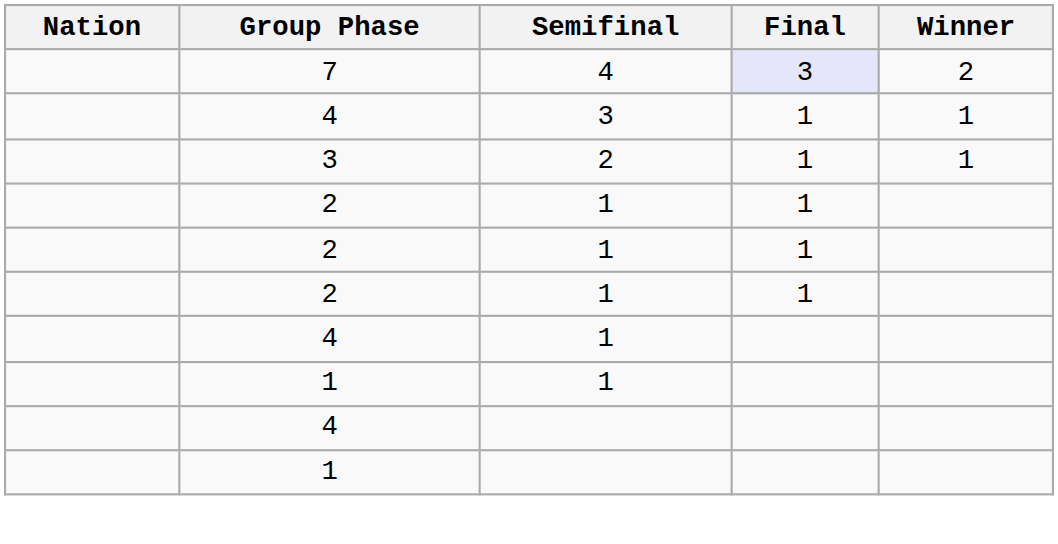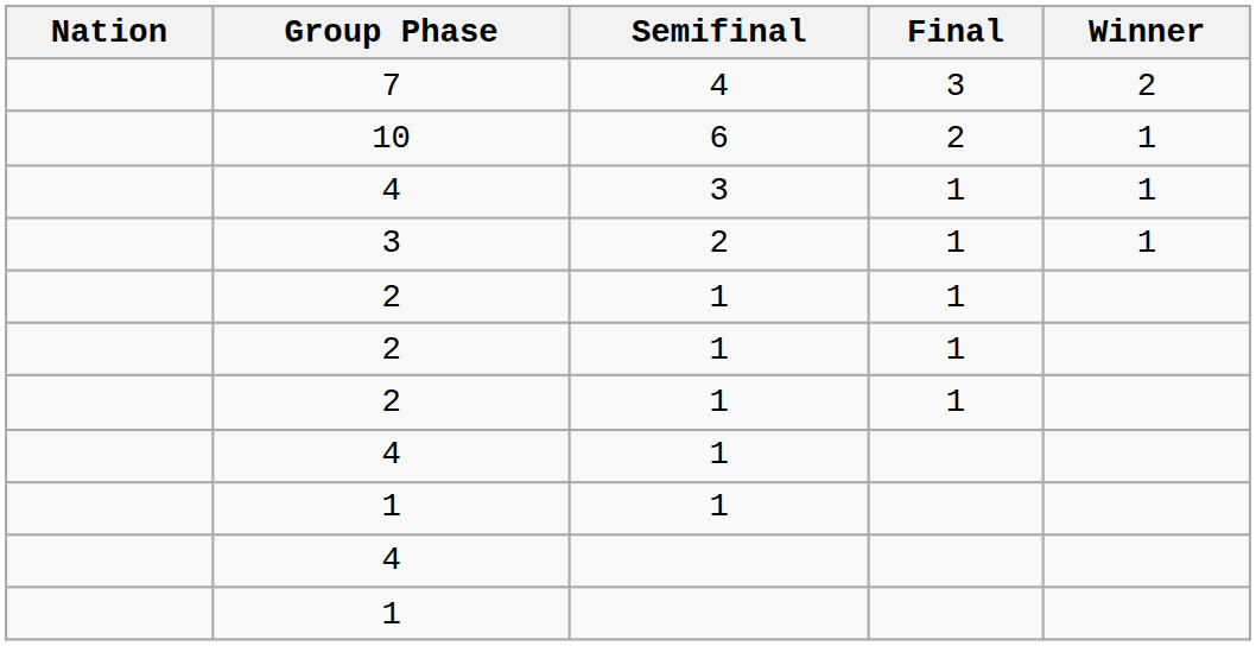7 | Final: lavender background -> no background
+ row: 10 | 6 | 2 | 1
